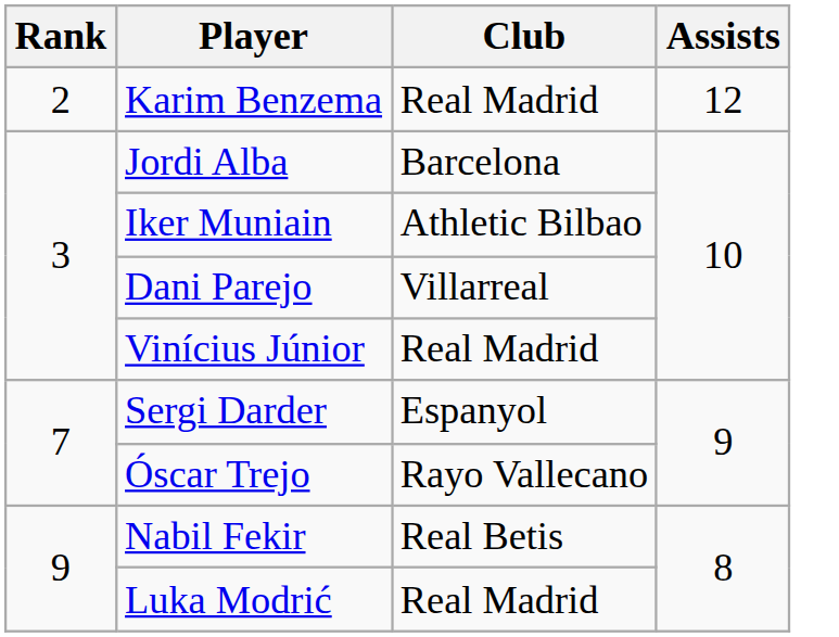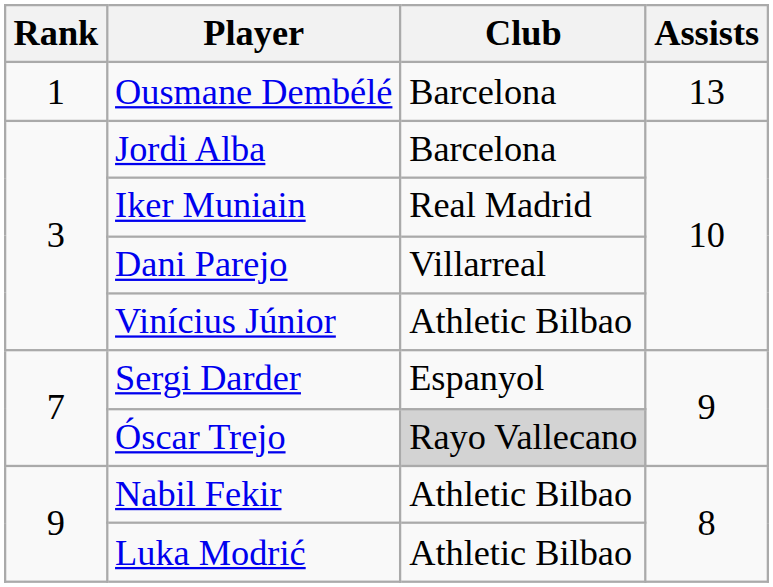+ row: 1 | Ousmane Dembélé | Barcelona | 13
- row: 2 | Karim Benzema | Real Madrid | 12
Iker Muniain | Club: Athletic Bilbao -> Real Madrid
Vinícius Júnior | Club: Real Madrid -> Athletic Bilbao
Óscar Trejo | Club: no background -> lightgrey background
Nabil Fekir | Club: Real Betis -> Athletic Bilbao
Luka Modrić | Club: Real Madrid -> Athletic Bilbao
